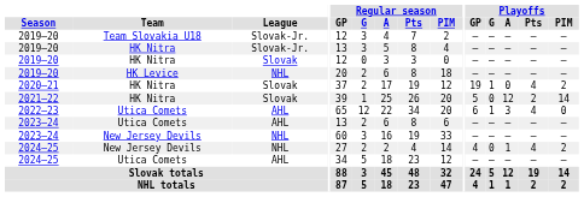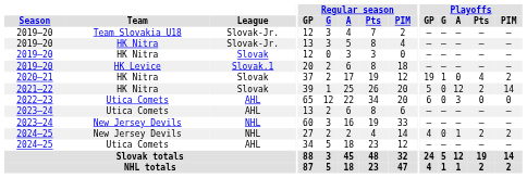2019–20 / HK Levice | League: NHL -> Slovak.1
2022–23 | Playoffs / G: 1 -> 0
2022–23 | Playoffs / Pts: 4 -> 0
2024–25 / New Jersey Devils | Playoffs / Pts: 4 -> 2
